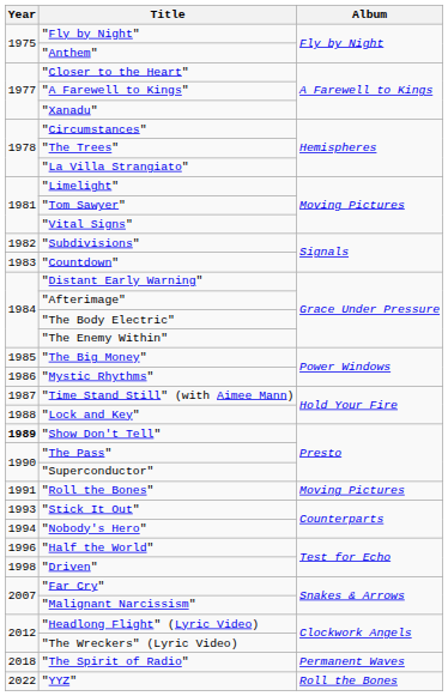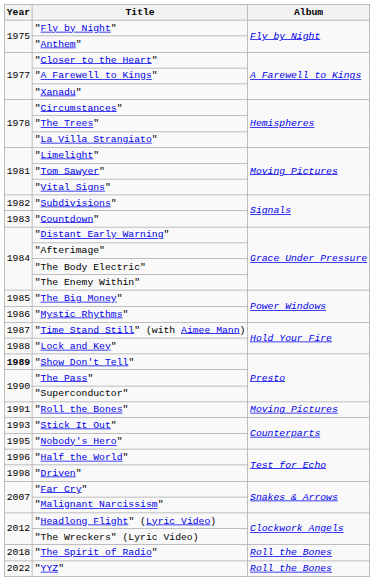"Nobody's Hero" | Year: 1994 -> 1995
"The Spirit of Radio" | Album: Permanent Waves -> Roll the Bones
